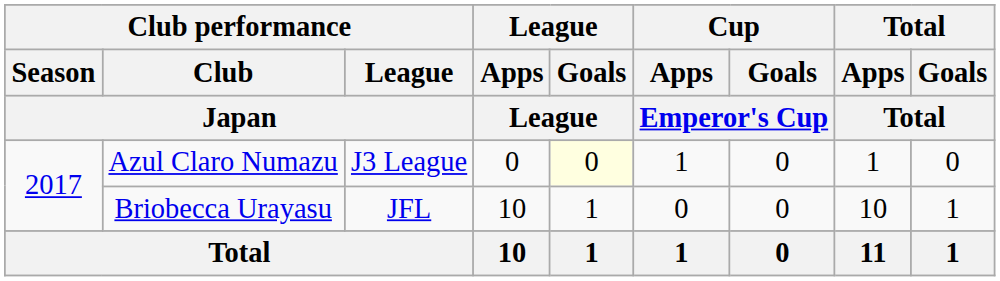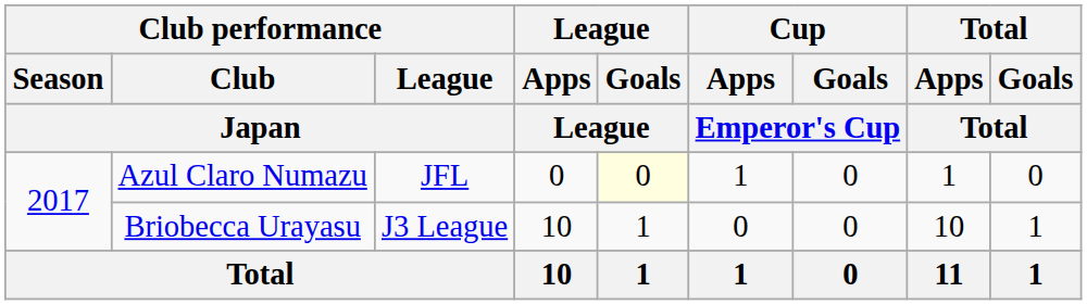Azul Claro Numazu | Club performance / League / Japan: J3 League -> JFL
Briobecca Urayasu | Club performance / League / Japan: JFL -> J3 League
